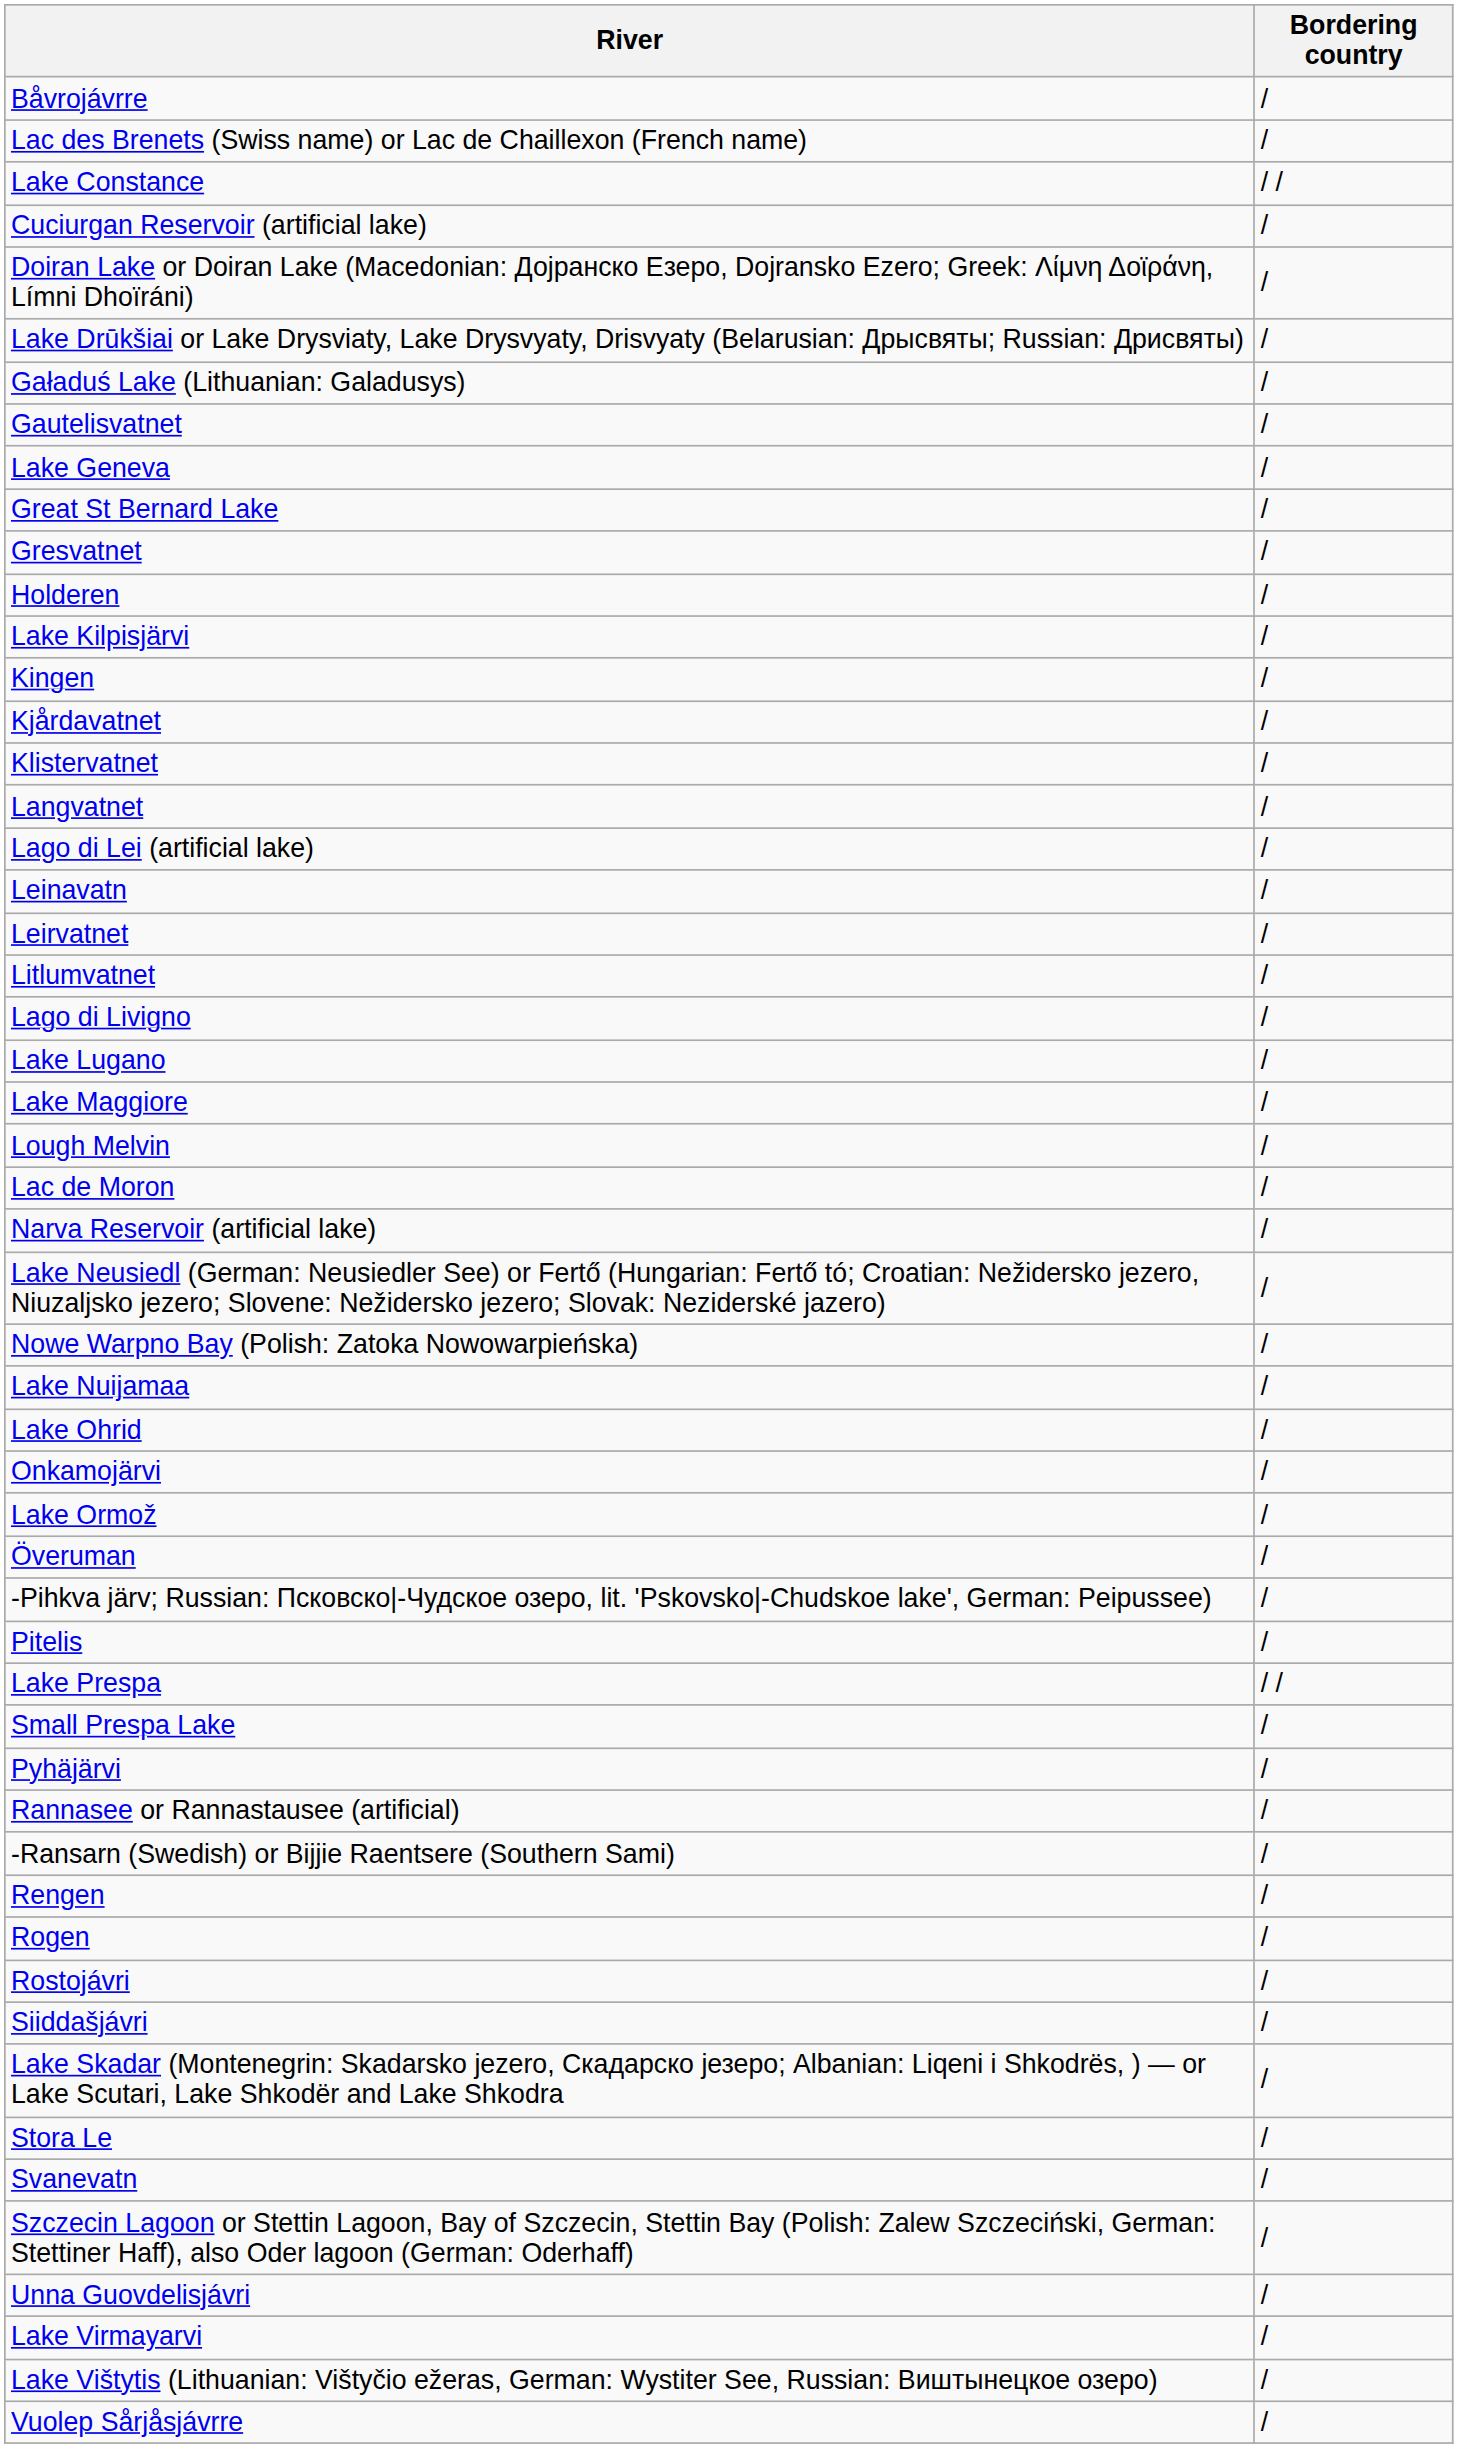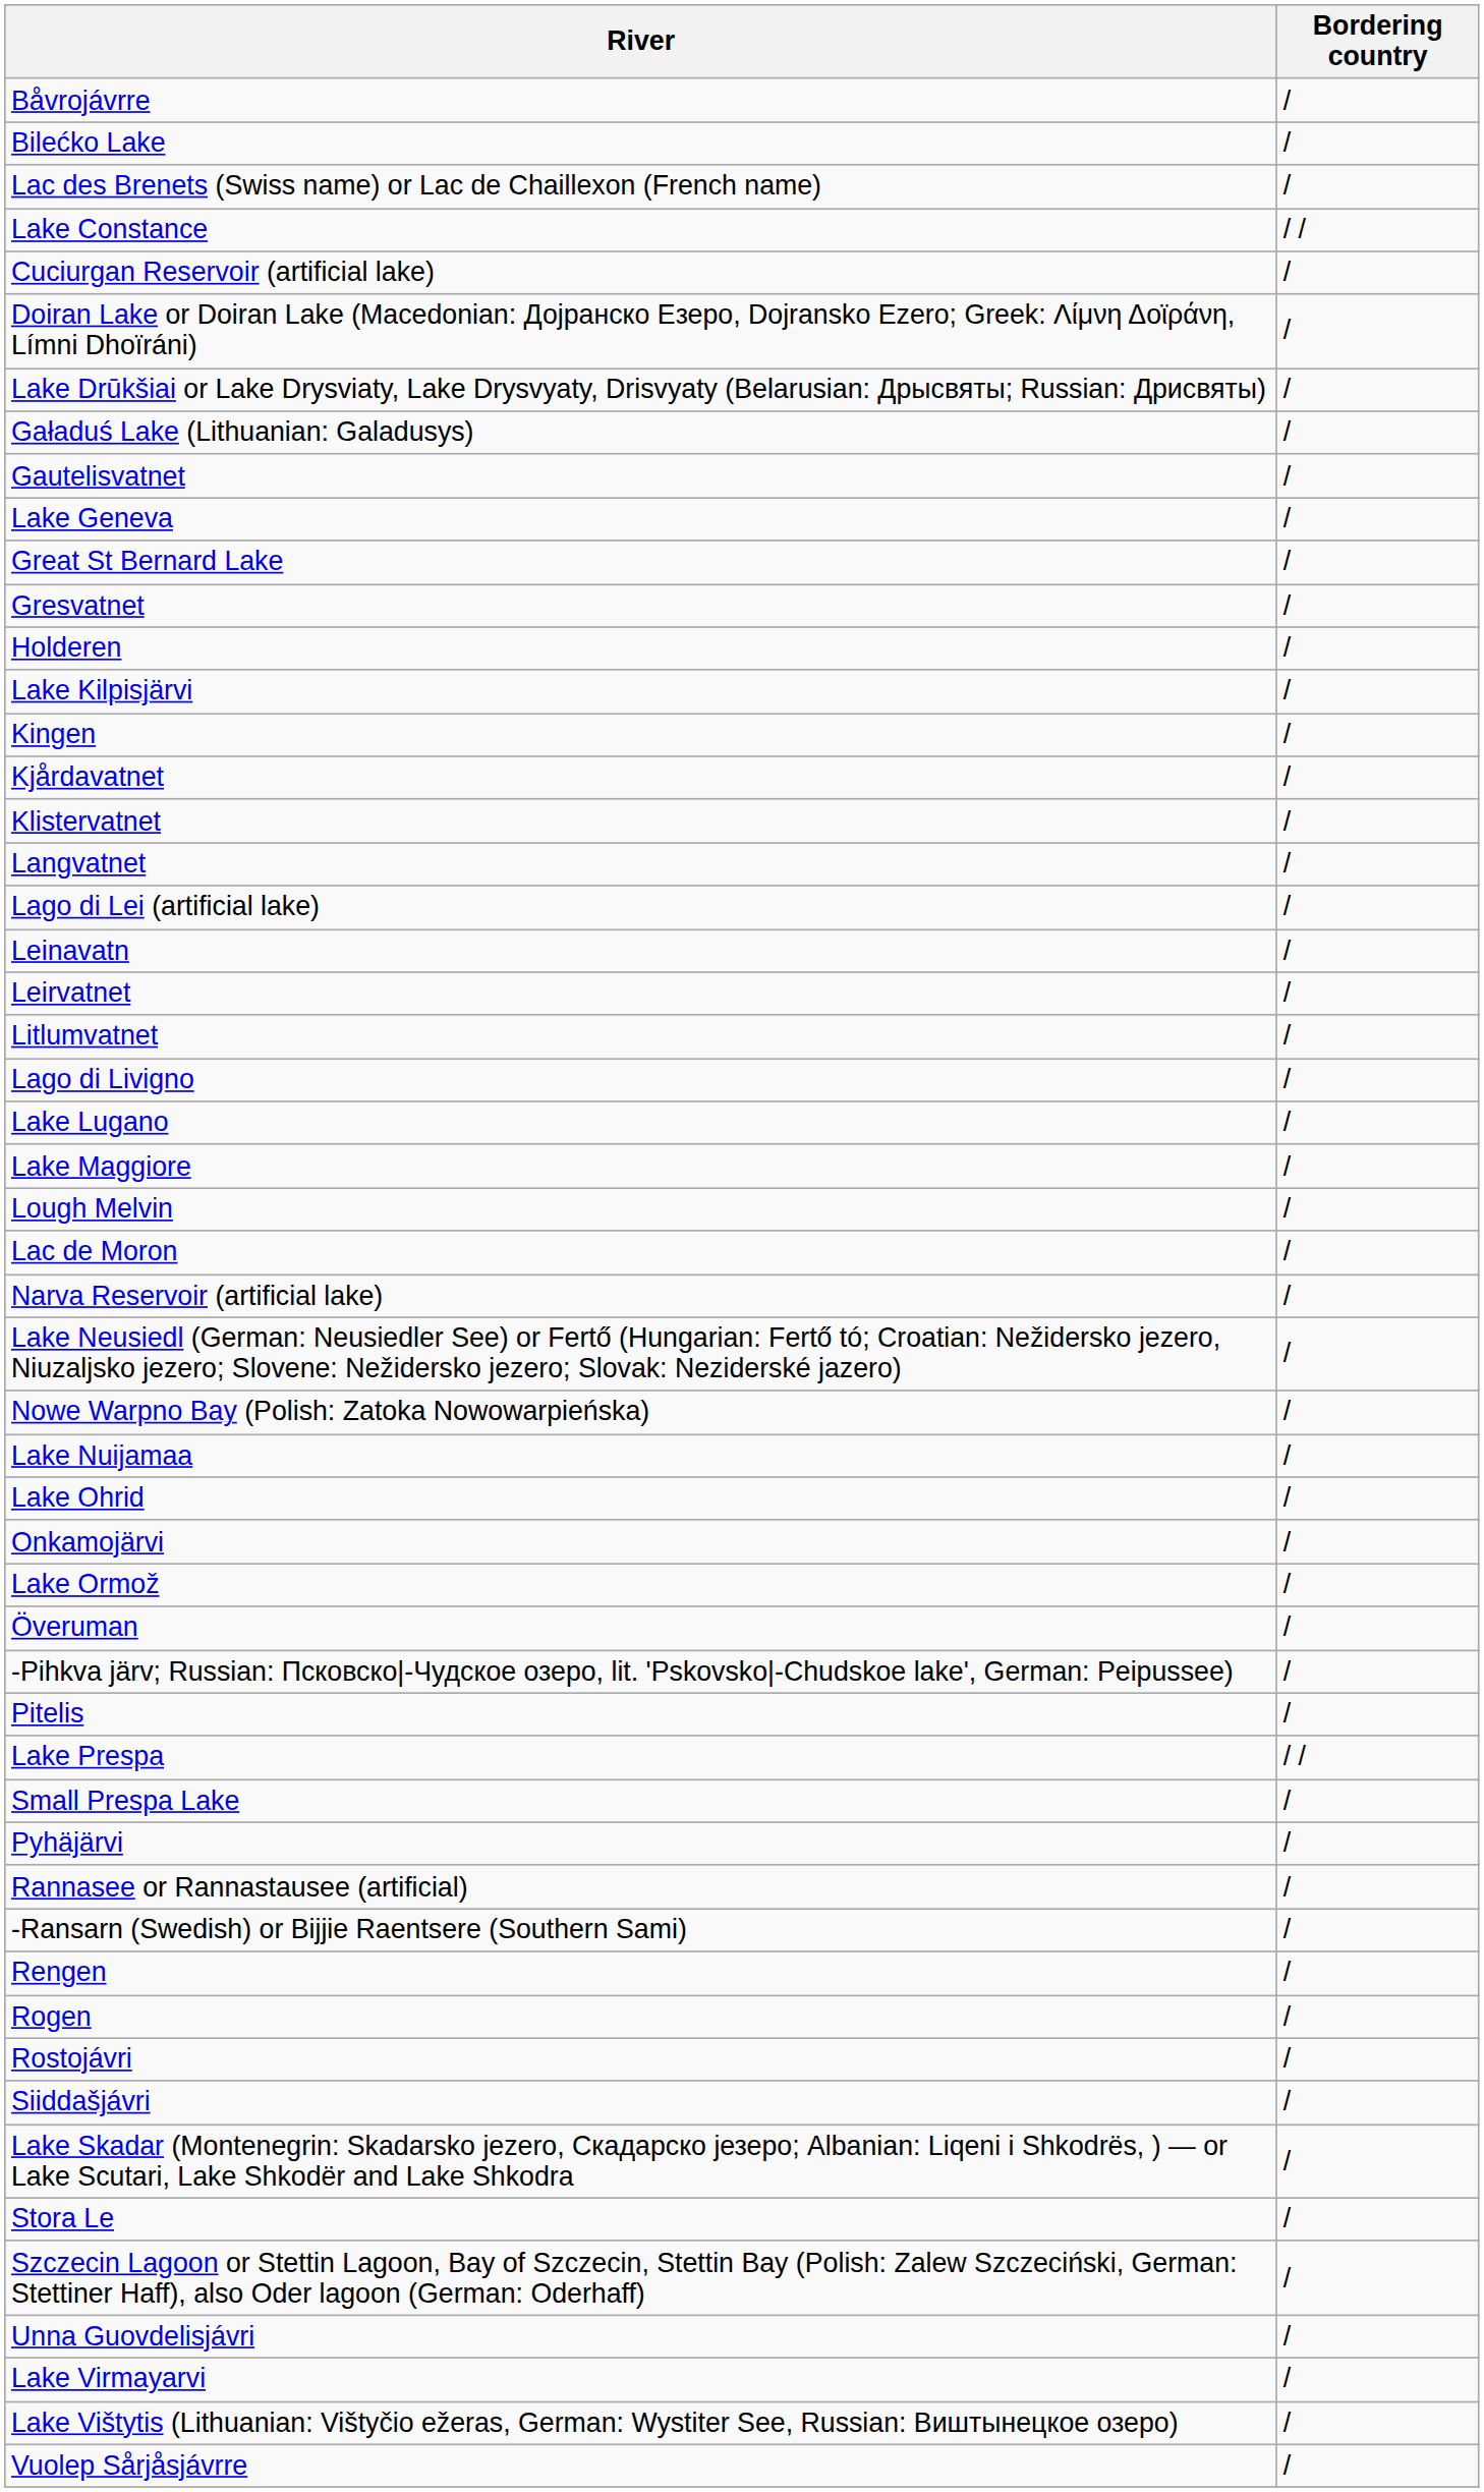+ row: Bilećko Lake | /
- row: Svanevatn | /
